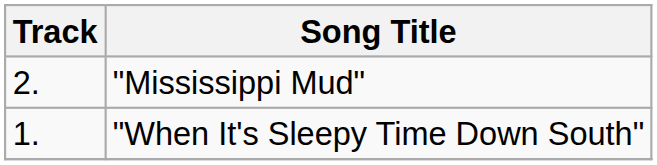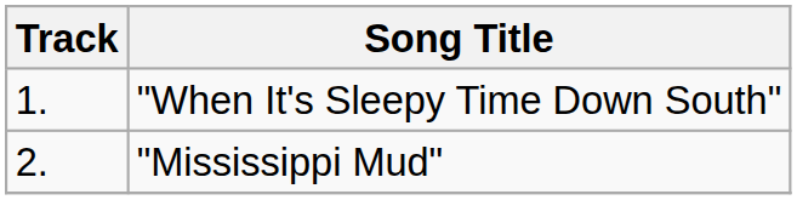rows swapped: "When It's Sleepy Time Down South" <-> "Mississippi Mud"
